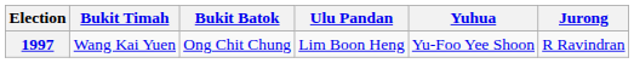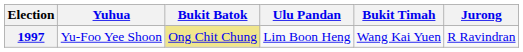columns swapped: Yuhua <-> Bukit Timah
1997 | Bukit Batok: no background -> khaki background
